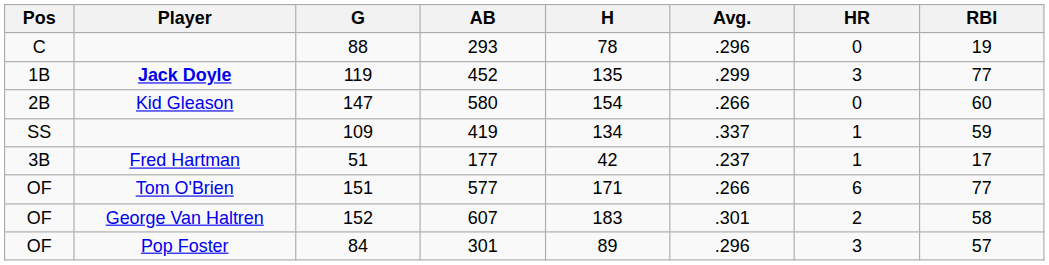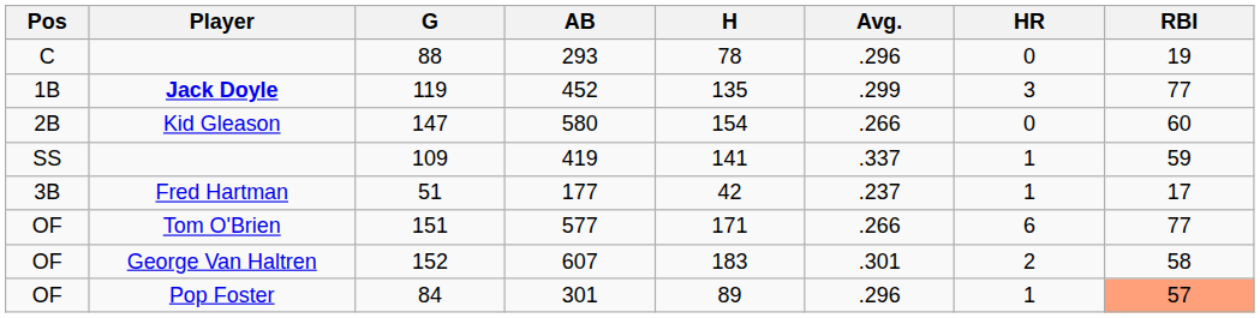109 | H: 134 -> 141
84 | HR: 3 -> 1
84 | RBI: no background -> lightsalmon background
